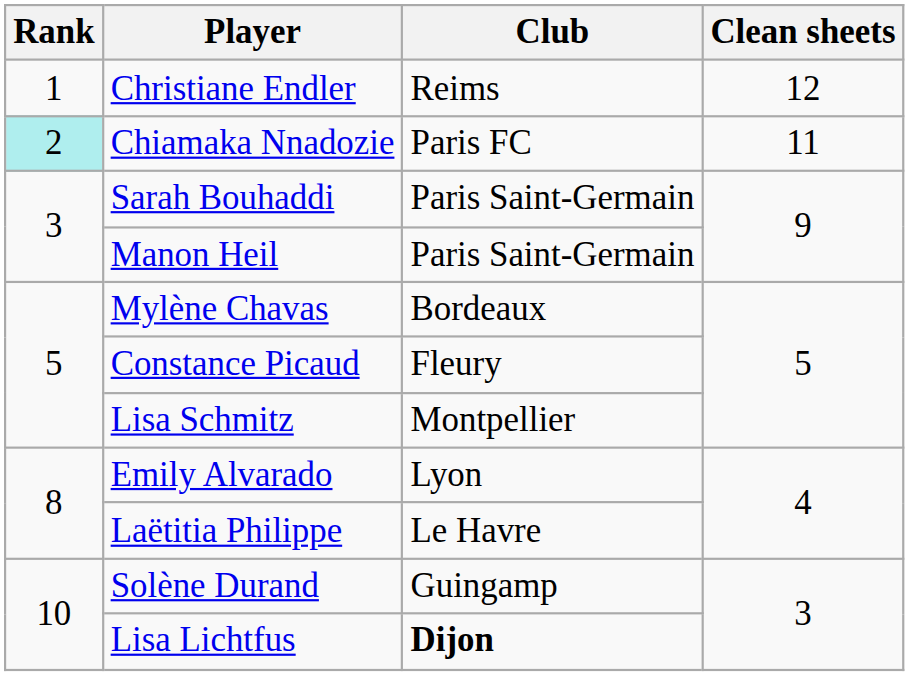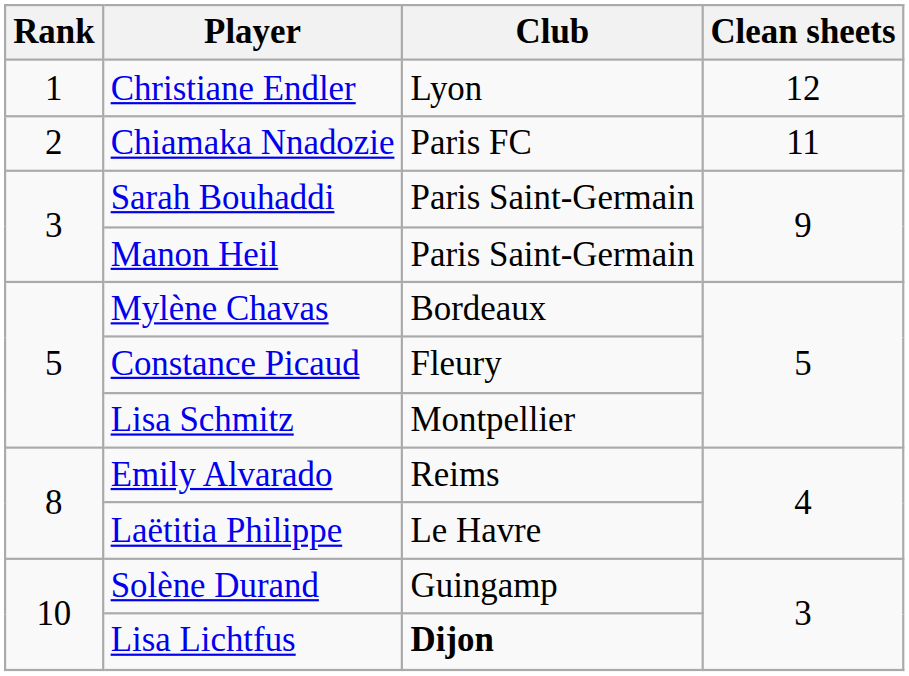Christiane Endler | Club: Reims -> Lyon
Chiamaka Nnadozie | Rank: paleturquoise background -> no background
Emily Alvarado | Club: Lyon -> Reims
